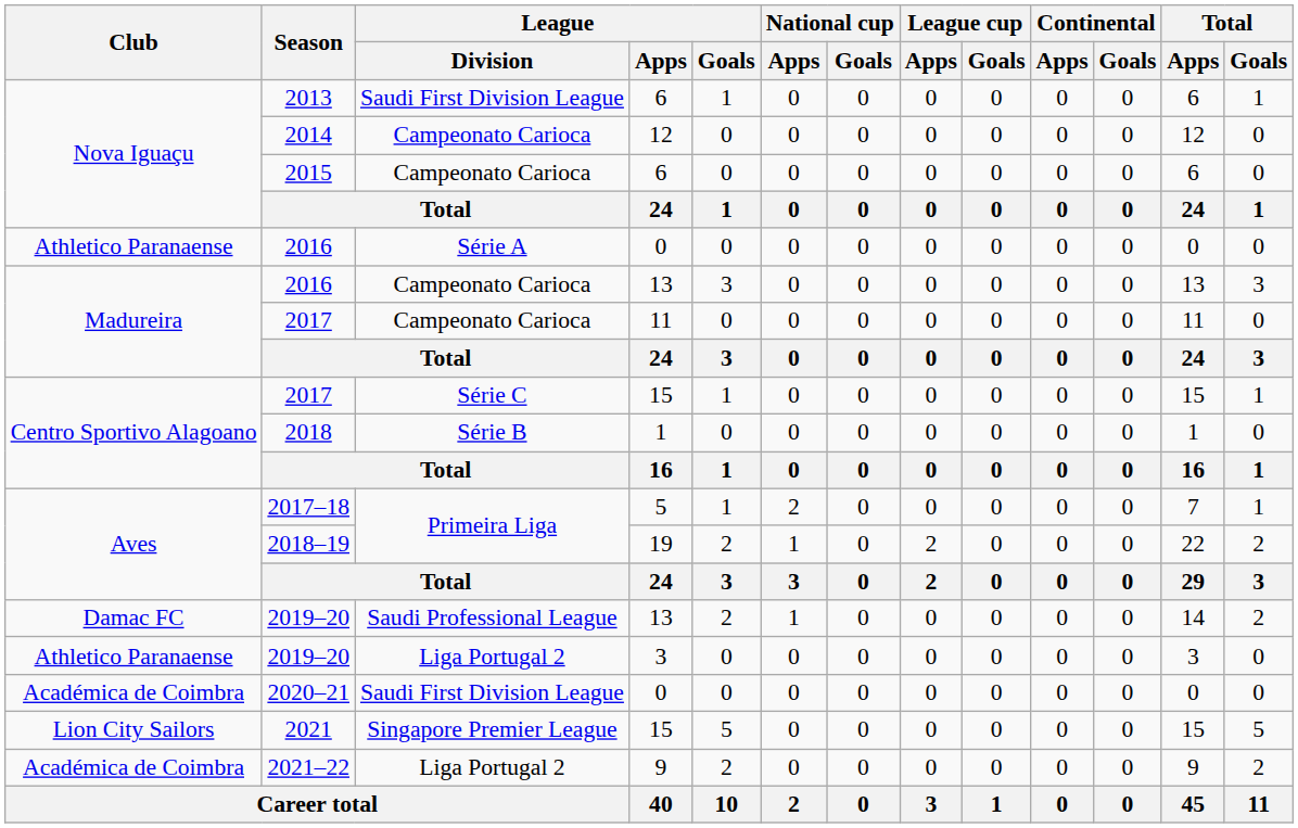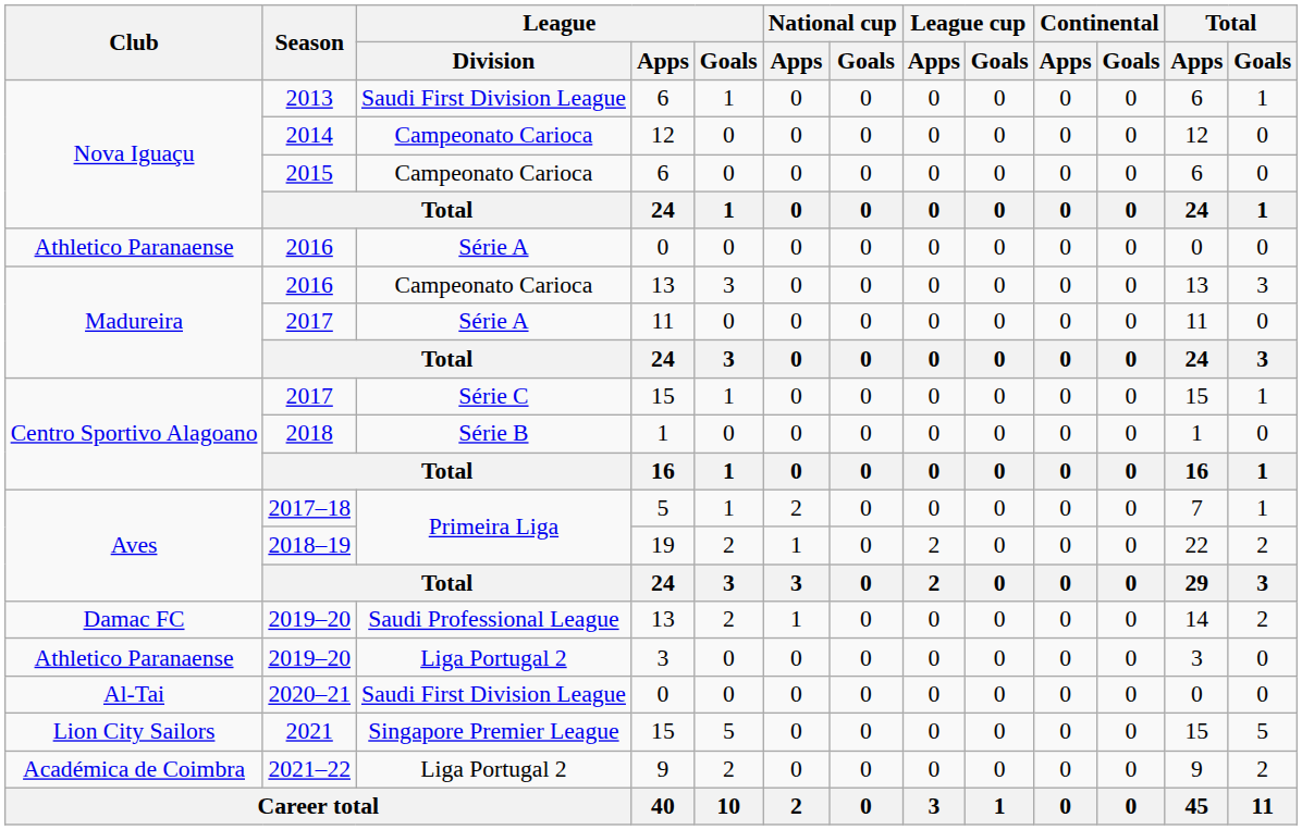2017 / 11 | League / Division: Campeonato Carioca -> Série A
2020–21 | Club: Académica de Coimbra -> Al-Tai
